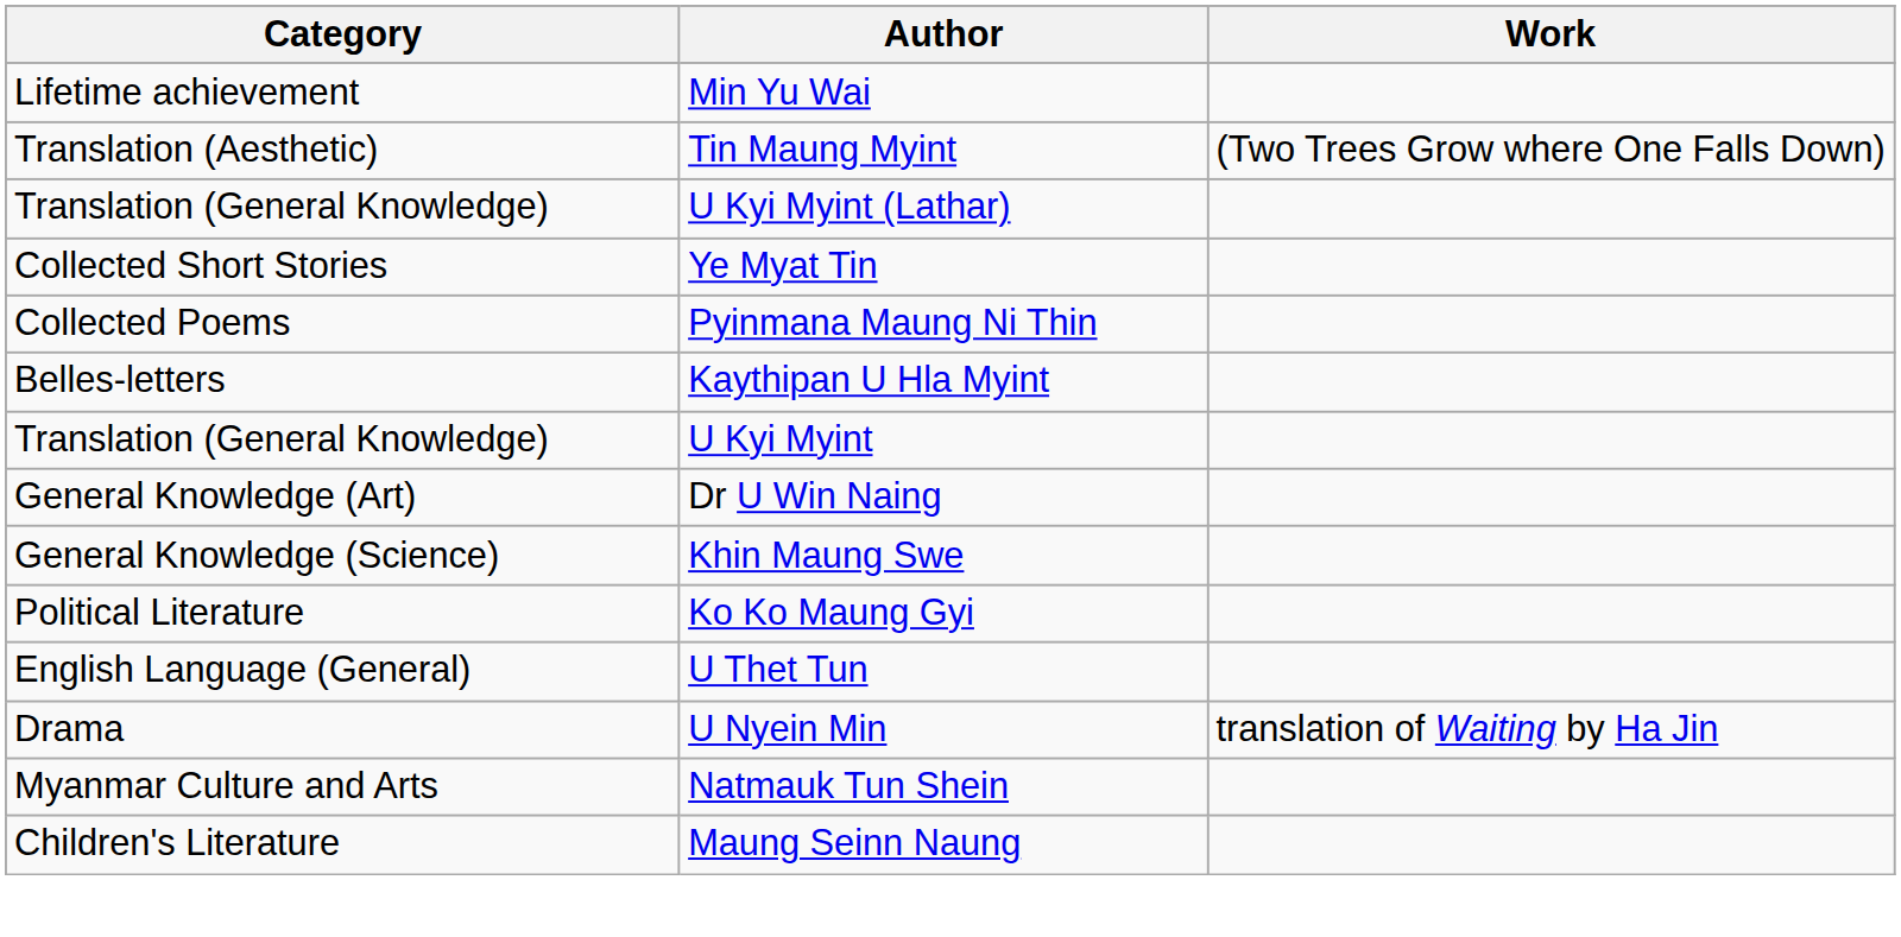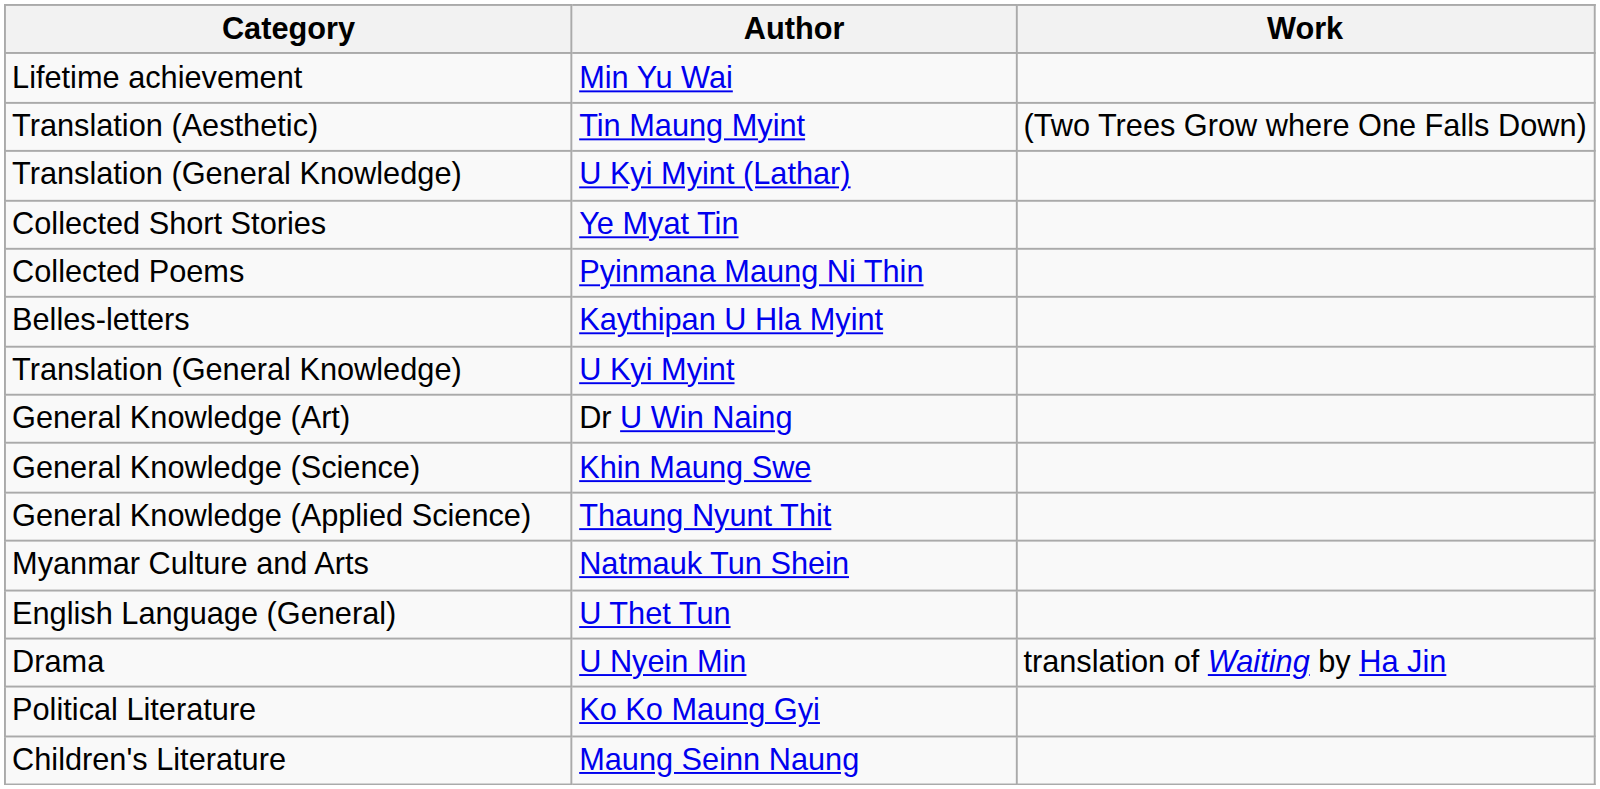+ row: General Knowledge (Applied Science) | Thaung Nyunt Thit
rows swapped: Ko Ko Maung Gyi <-> Natmauk Tun Shein
